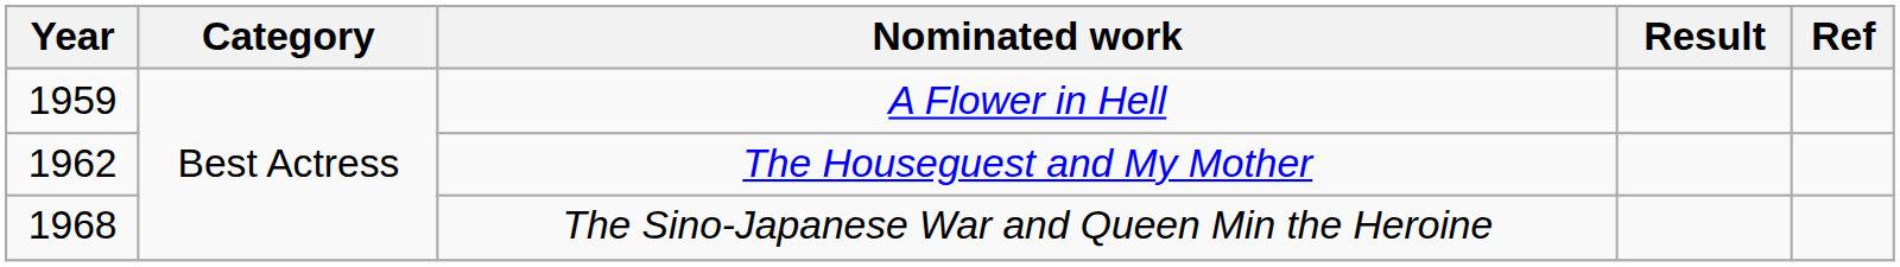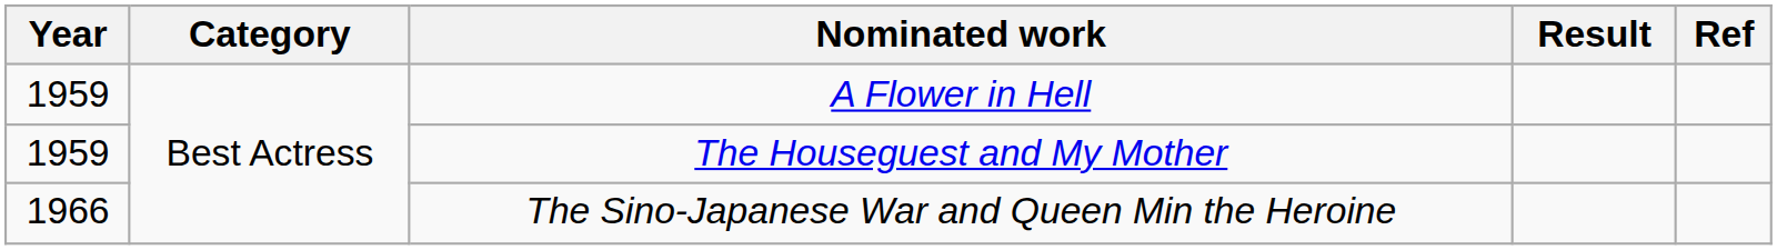The Houseguest and My Mother | Year: 1962 -> 1959
The Sino-Japanese War and Queen Min the Heroine | Year: 1968 -> 1966
